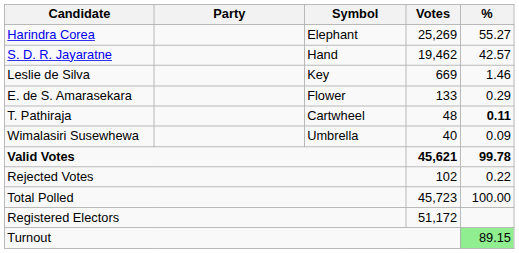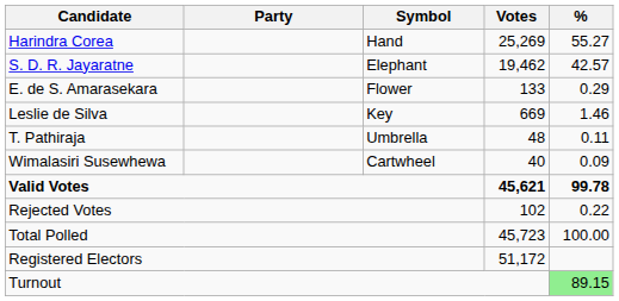Harindra Corea | Symbol: Elephant -> Hand
S. D. R. Jayaratne | Symbol: Hand -> Elephant
rows swapped: Leslie de Silva <-> E. de S. Amarasekara
T. Pathiraja | Symbol: Cartwheel -> Umbrella
T. Pathiraja | %: bold -> normal
Wimalasiri Susewhewa | Symbol: Umbrella -> Cartwheel
